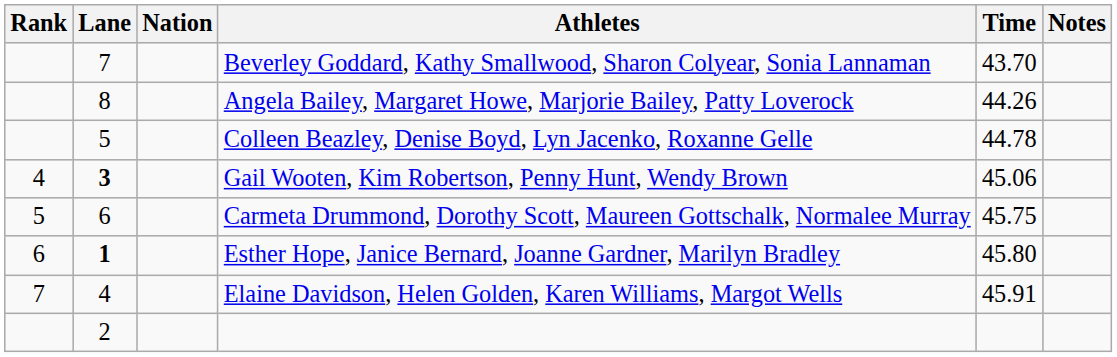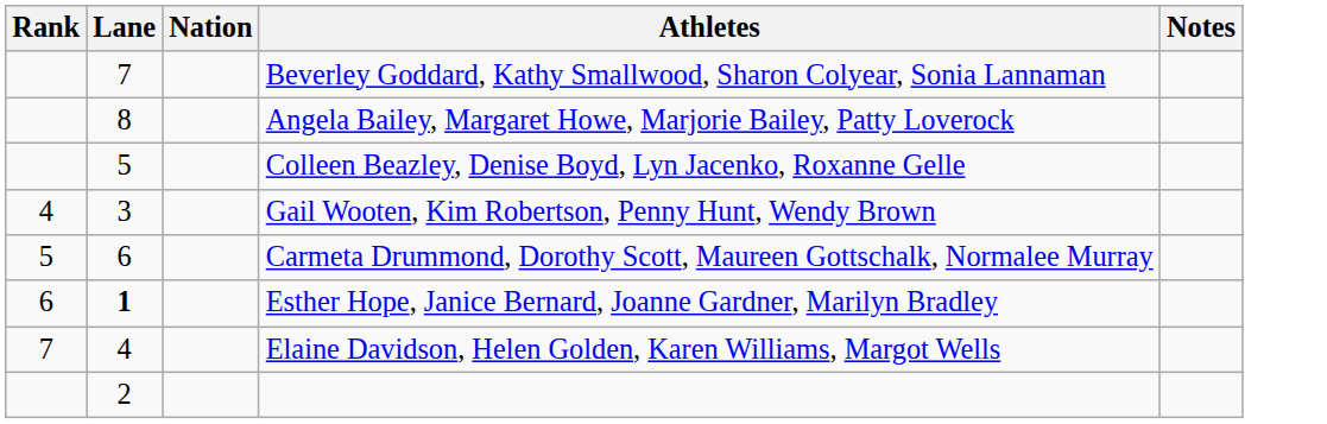- column: Time | 43.70 | 44.26 | 44.78 | 45.06 | 45.75 | 45.80 | 45.91
Gail Wooten, Kim Robertson, Penny Hunt, Wendy Brown | Lane: bold -> normal
